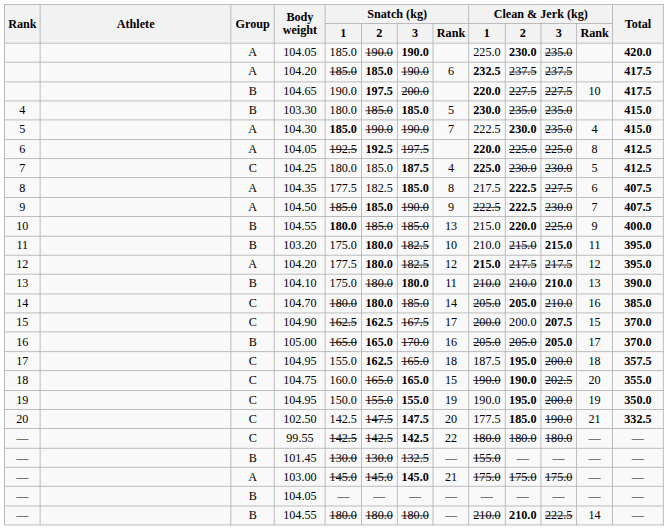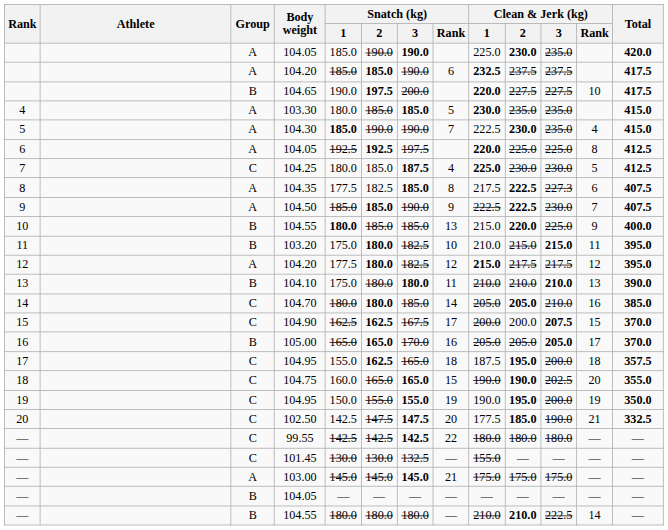103.30 | Group: B -> A
104.35 | Clean & Jerk (kg) / 3: 227.5 -> 227.3
101.45 | Group: B -> C
